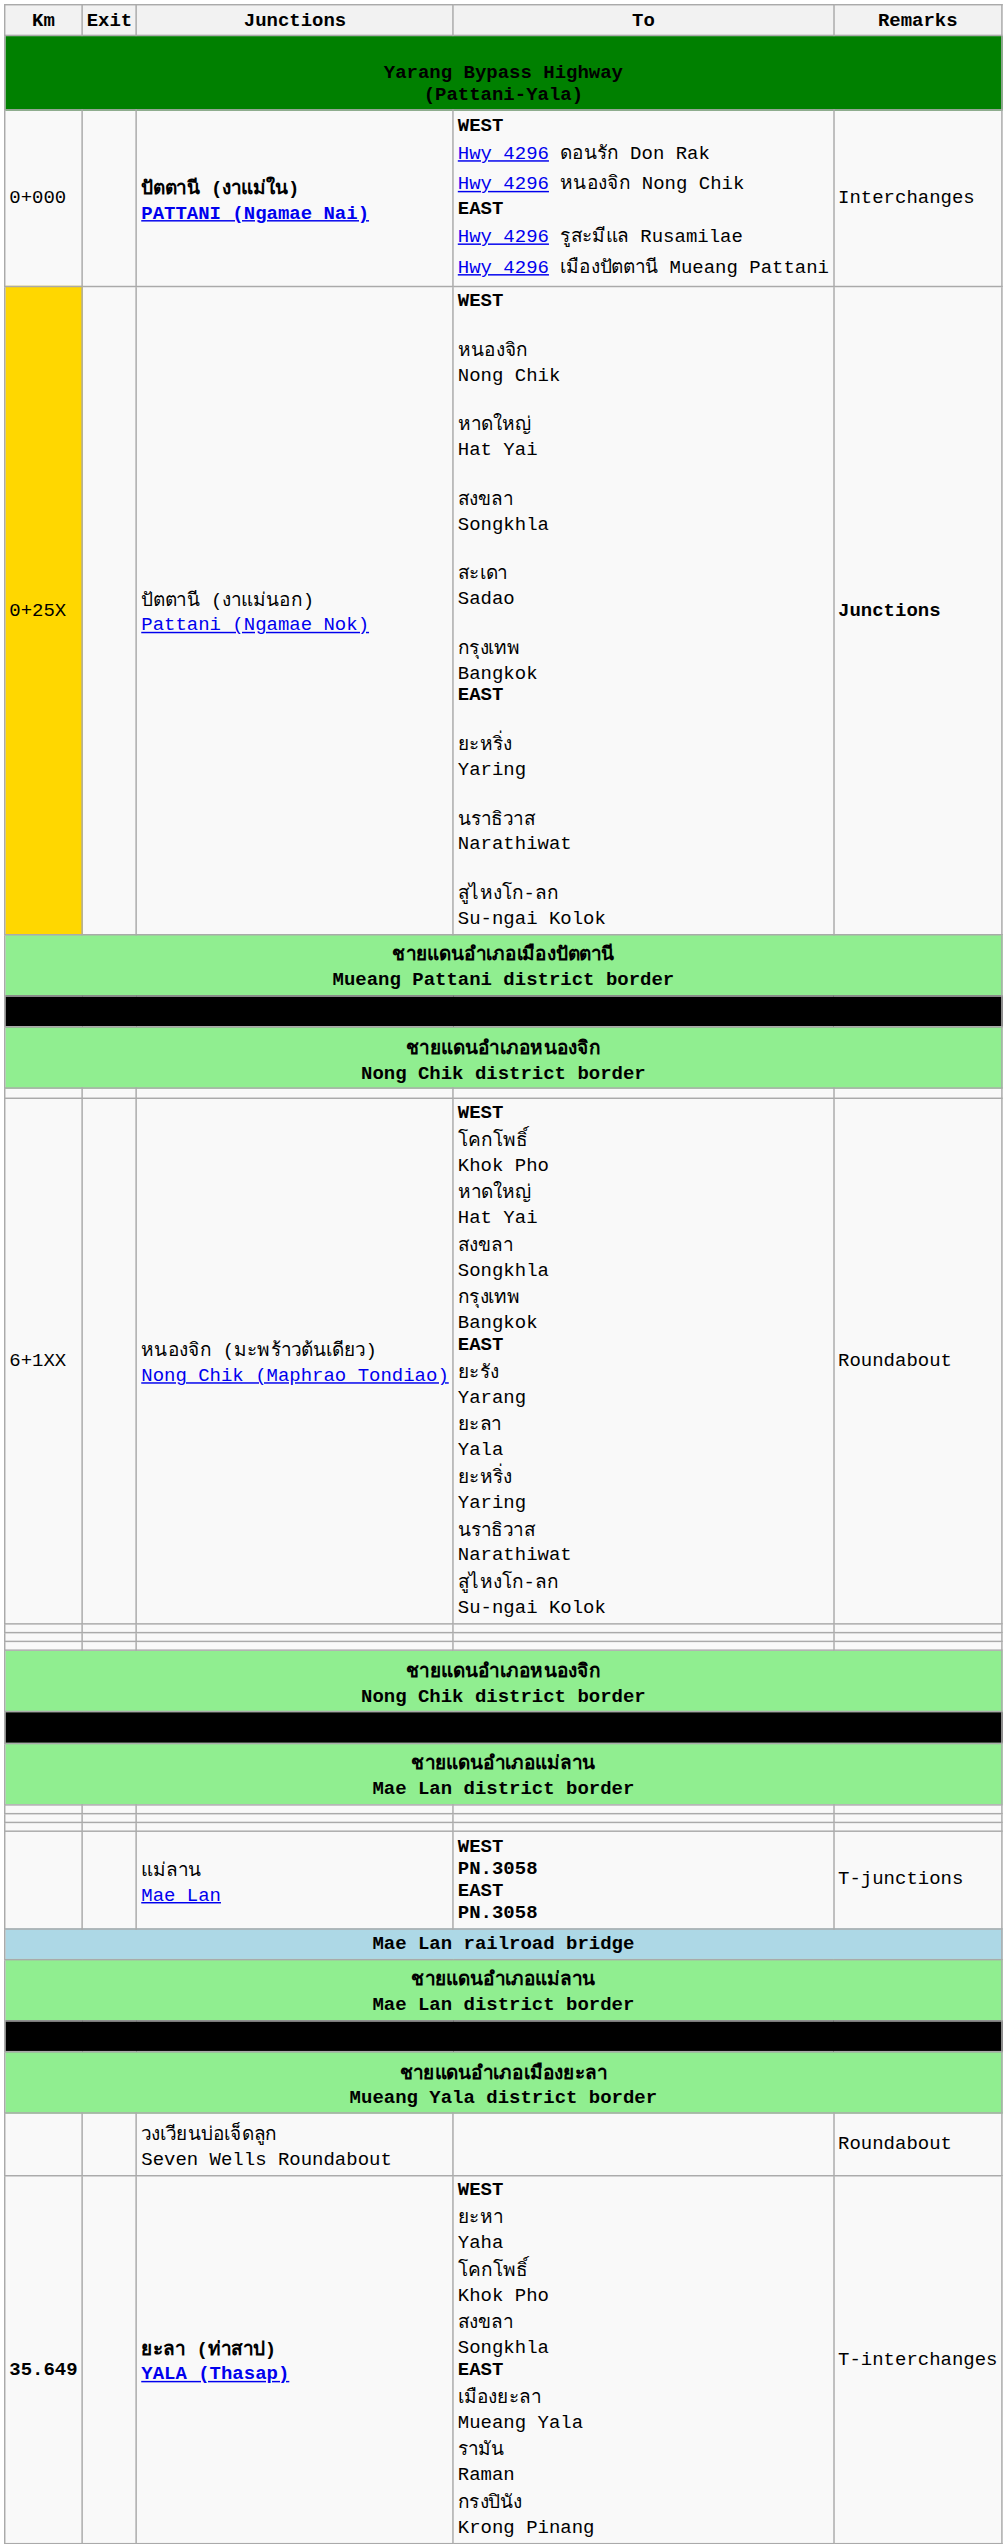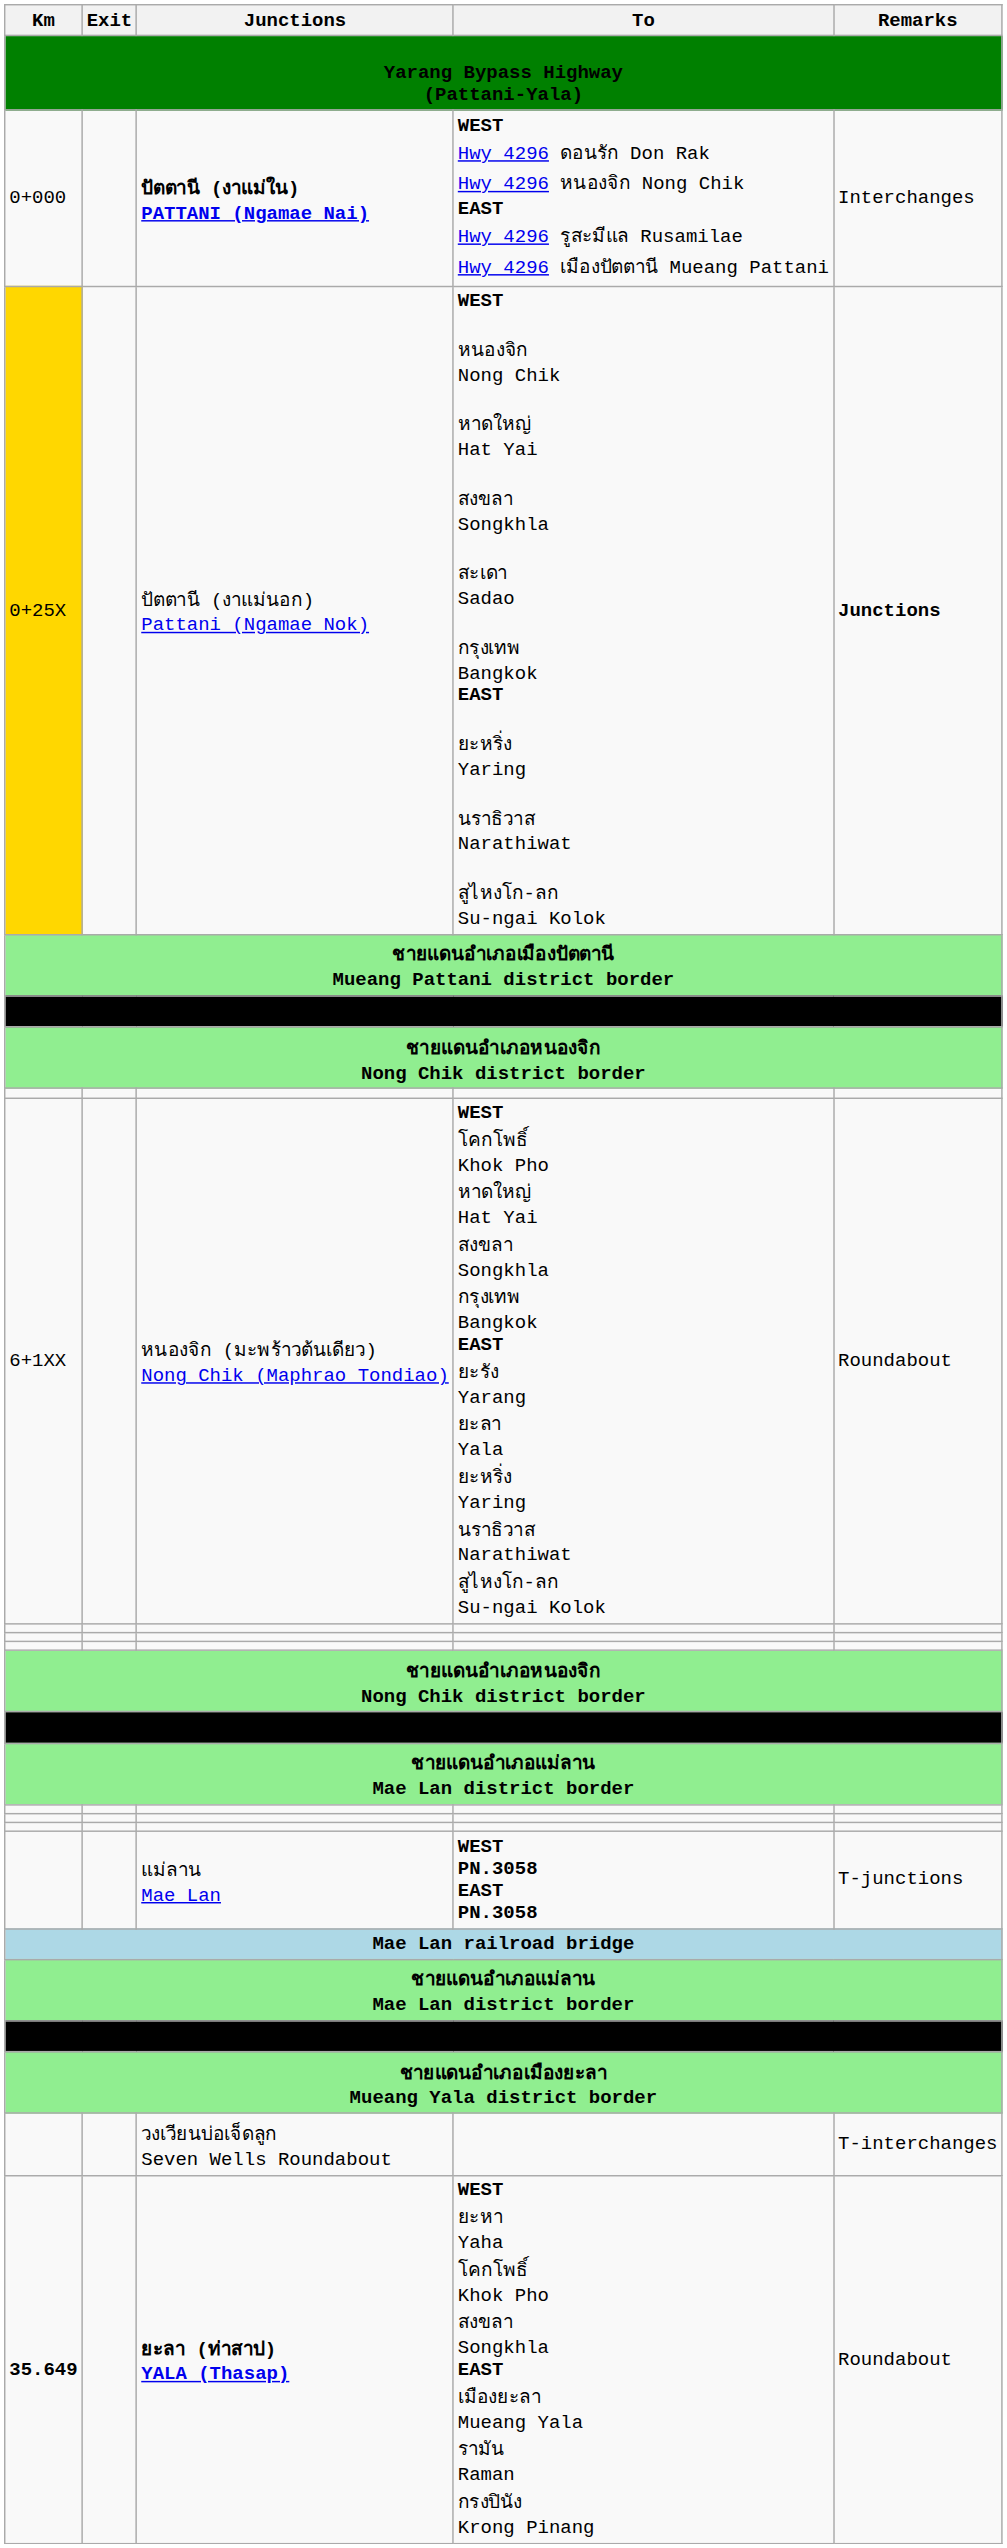วงเวียนบ่อเจ็ดลูก Seven Wells Roundabout | Remarks: Roundabout -> T-interchanges
ยะลา (ท่าสาป) YALA (Thasap) | Remarks: T-interchanges -> Roundabout
